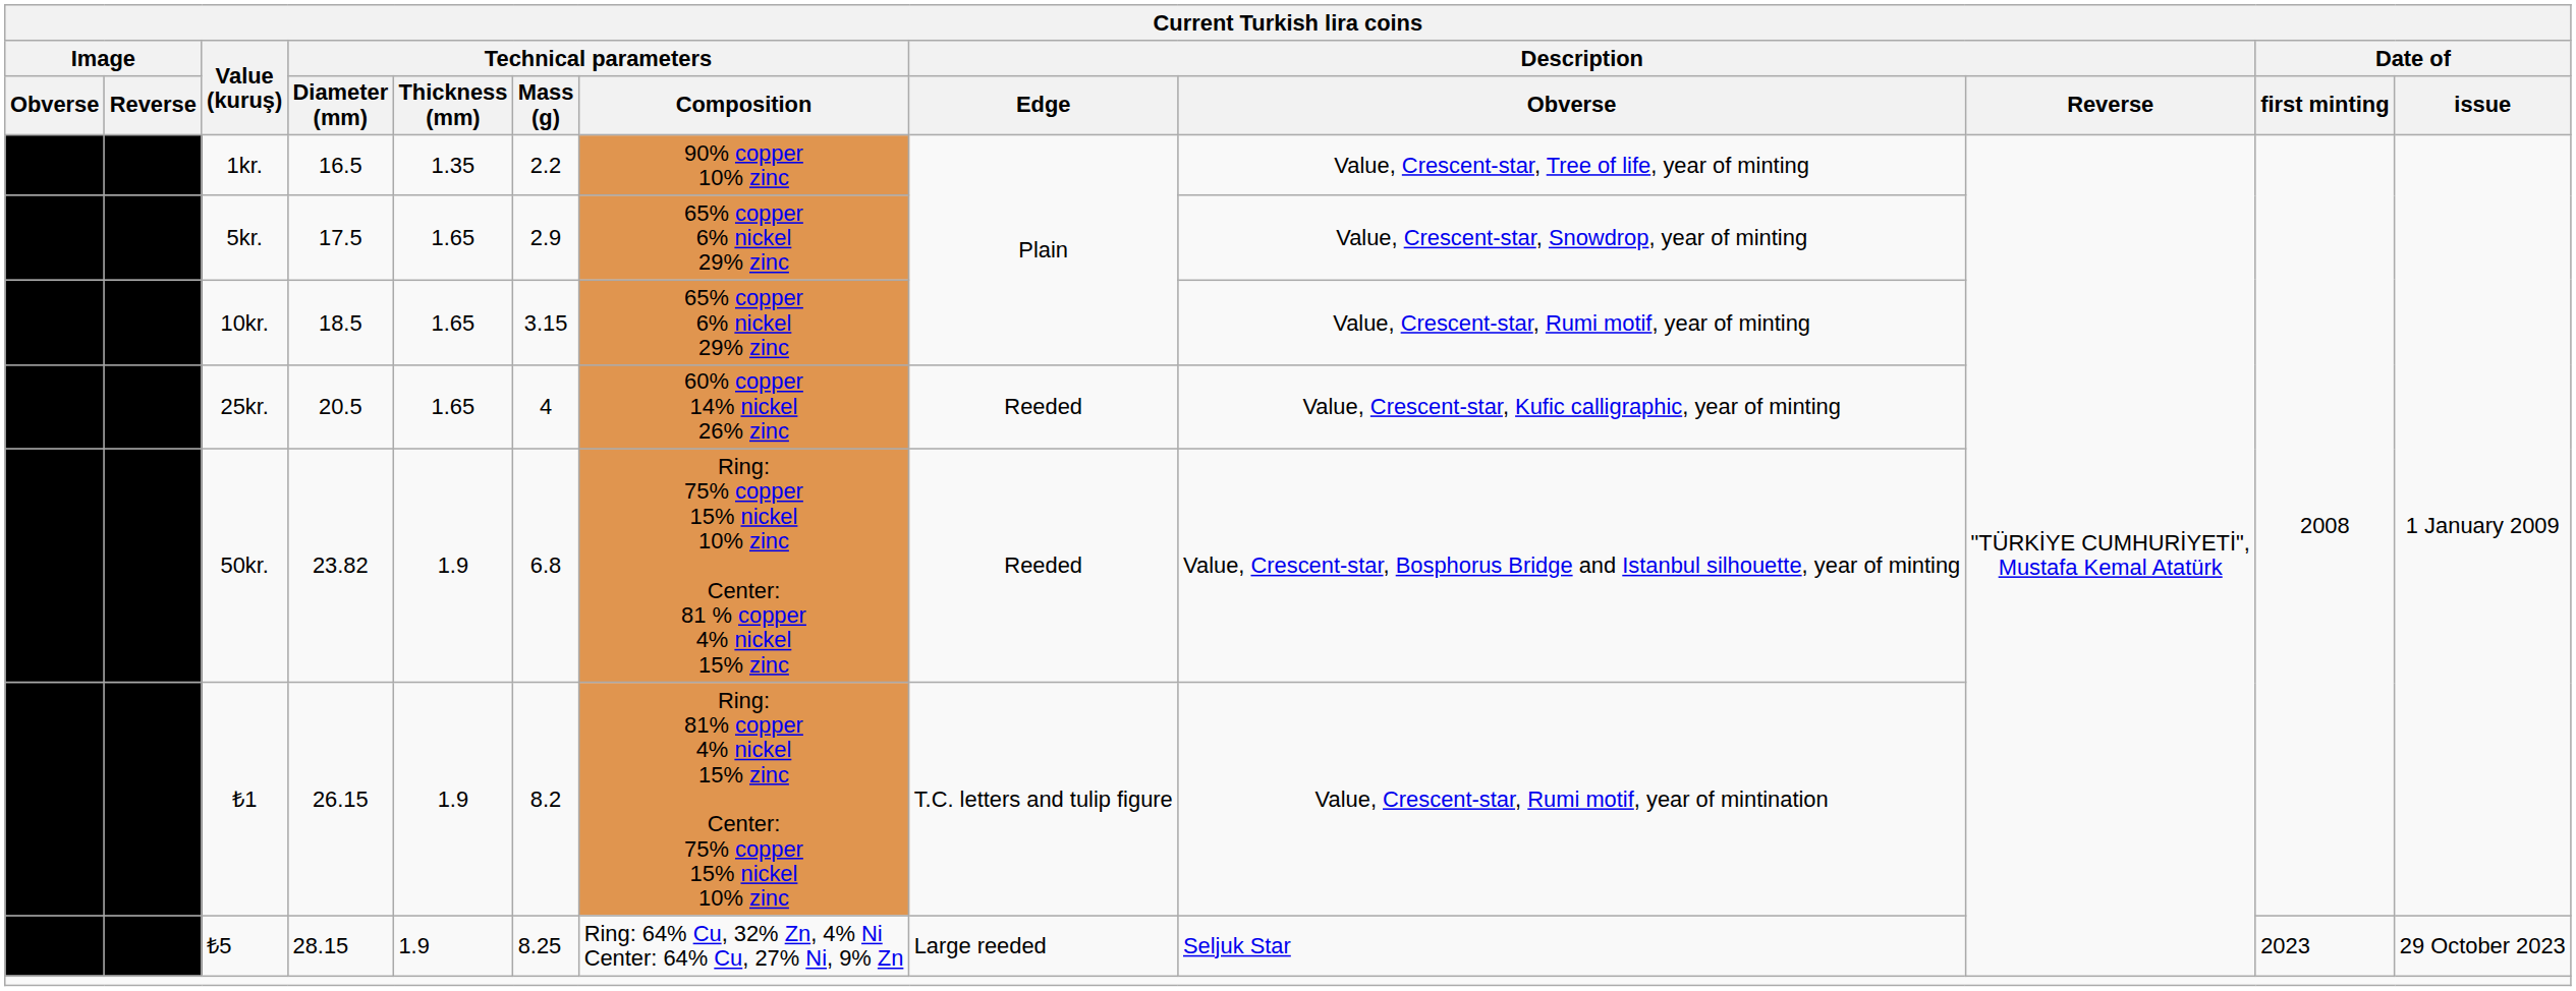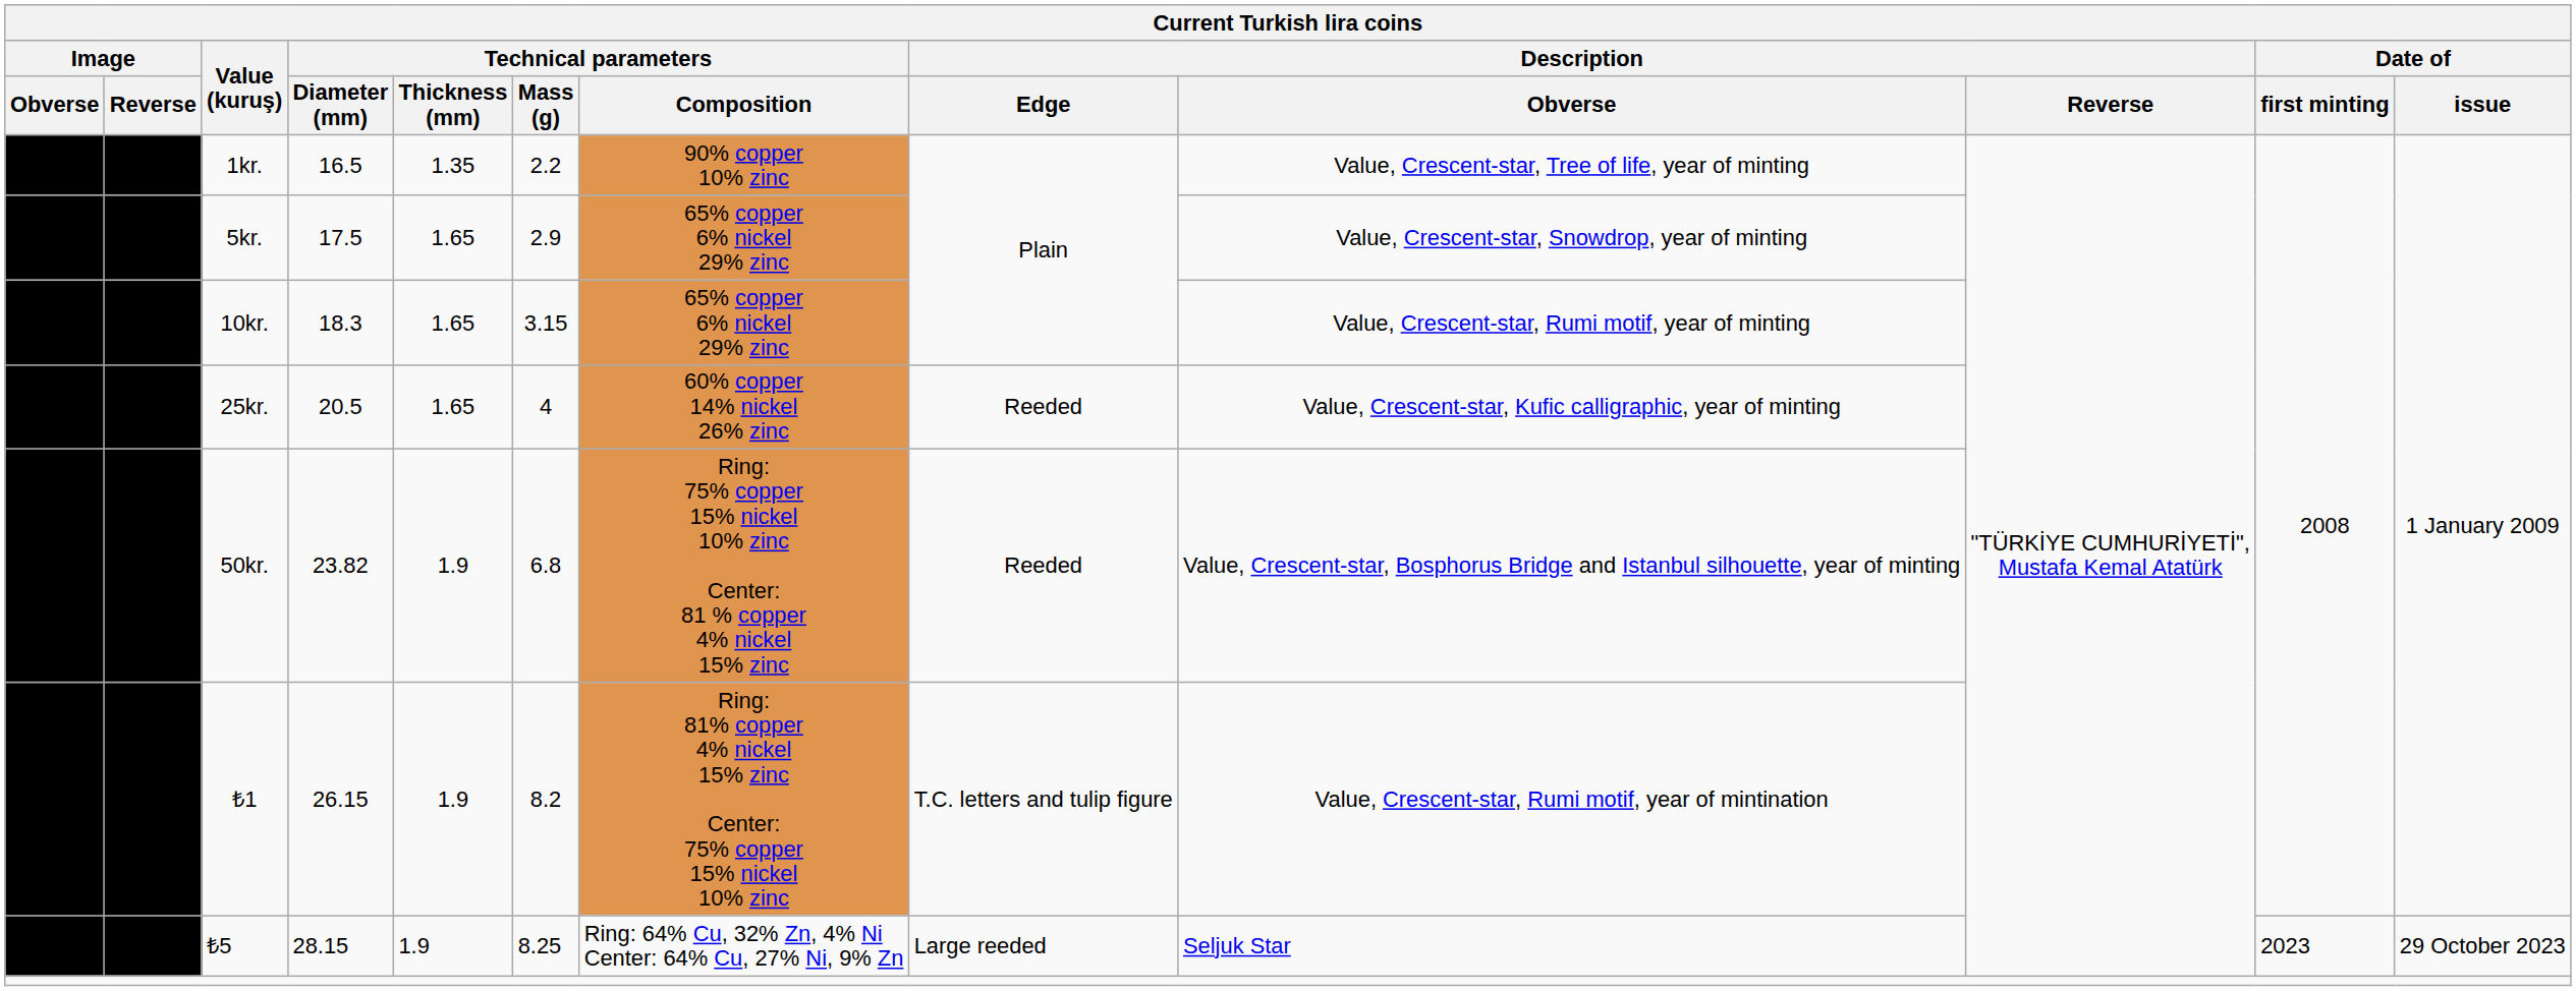10kr. | column 4: 18.5 -> 18.3
